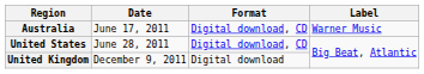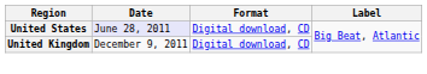- row: Australia | June 17, 2011 | Digital download, CD | Warner Music
United States | Date: no background -> lavender background
United Kingdom | Format: Digital download -> Digital download, CD
